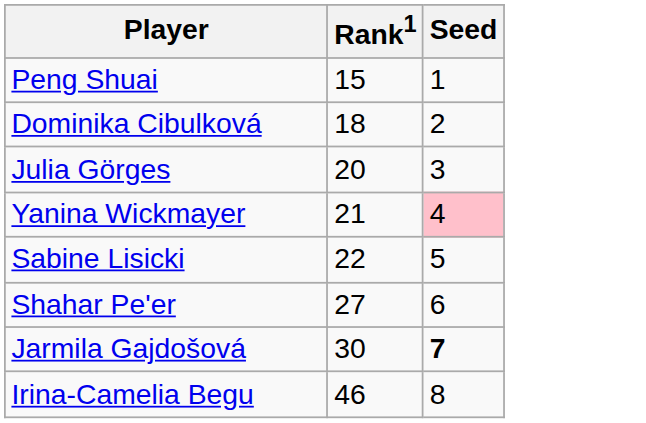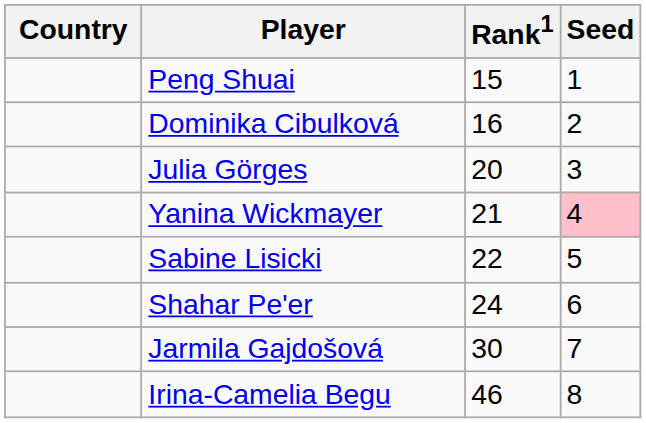+ column: Country
Dominika Cibulková | Rank1: 18 -> 16
Shahar Pe'er | Rank1: 27 -> 24
Jarmila Gajdošová | Seed: bold -> normal
